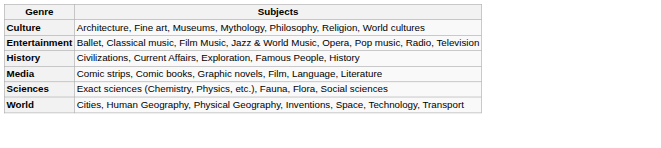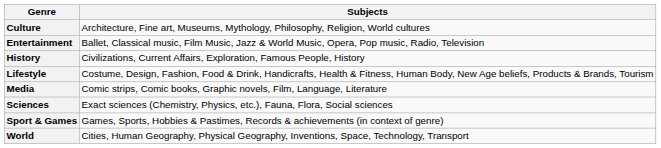+ row: Lifestyle | Costume, Design, Fashion, Food & Drink, Handicrafts, Health & Fitness, Human Body, New Age beliefs, Products & Brands, Tourism
+ row: Sport & Games | Games, Sports, Hobbies & Pastimes, Records & achievements (in context of genre)
